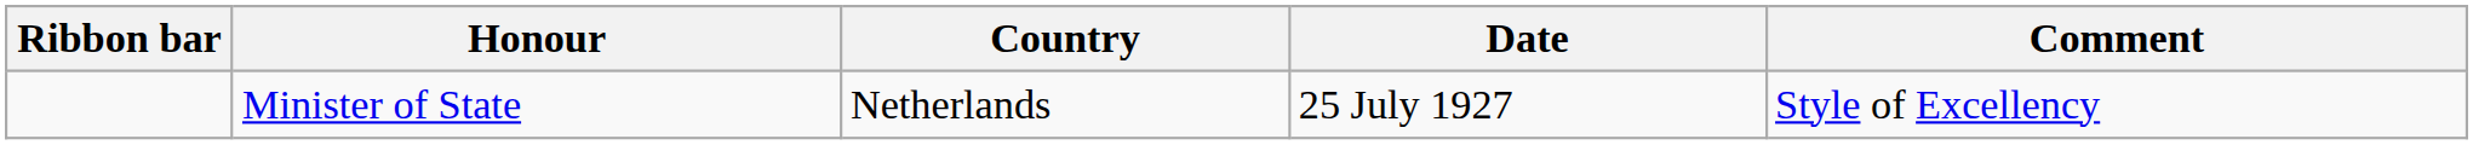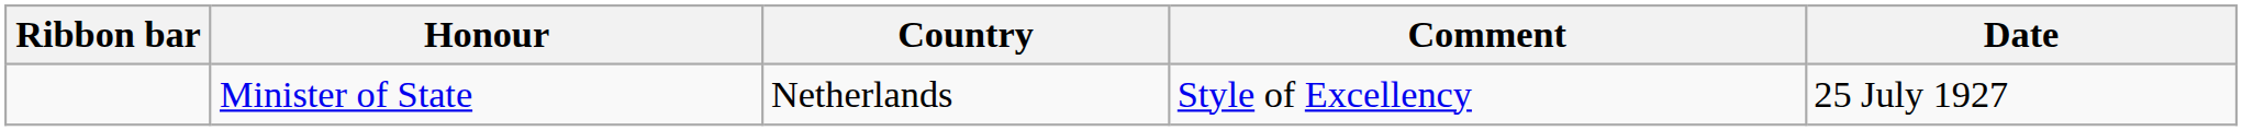columns swapped: Date <-> Comment
